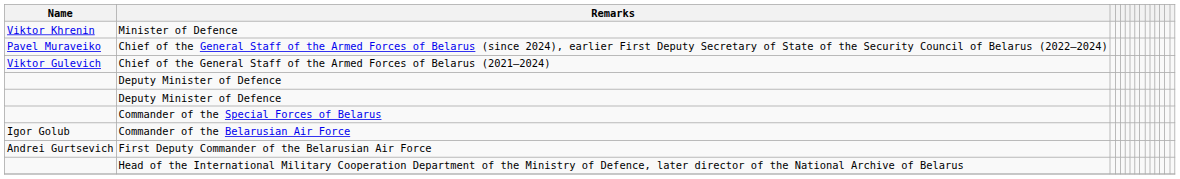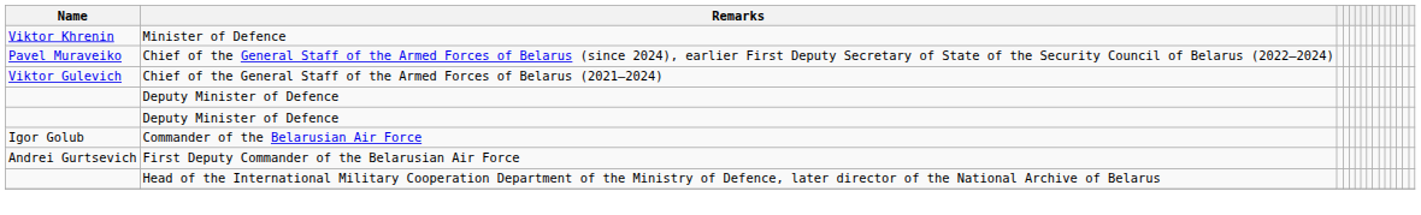- row: Commander of the Special Forces of Belarus
